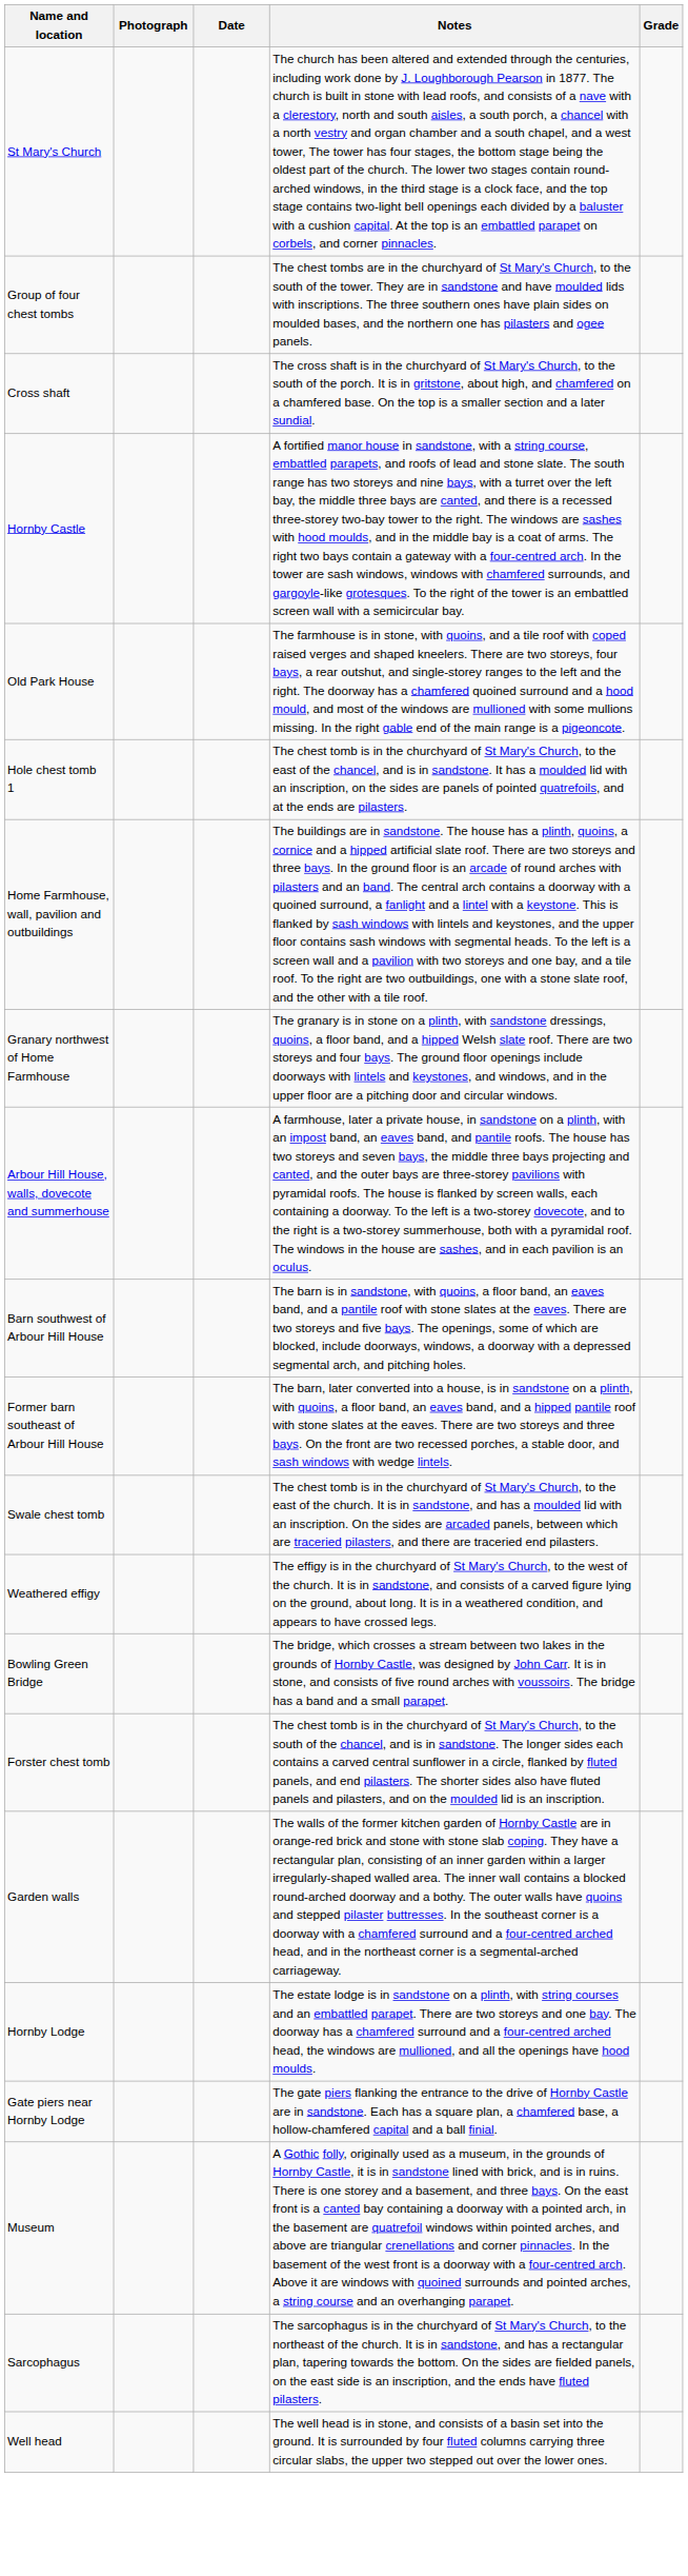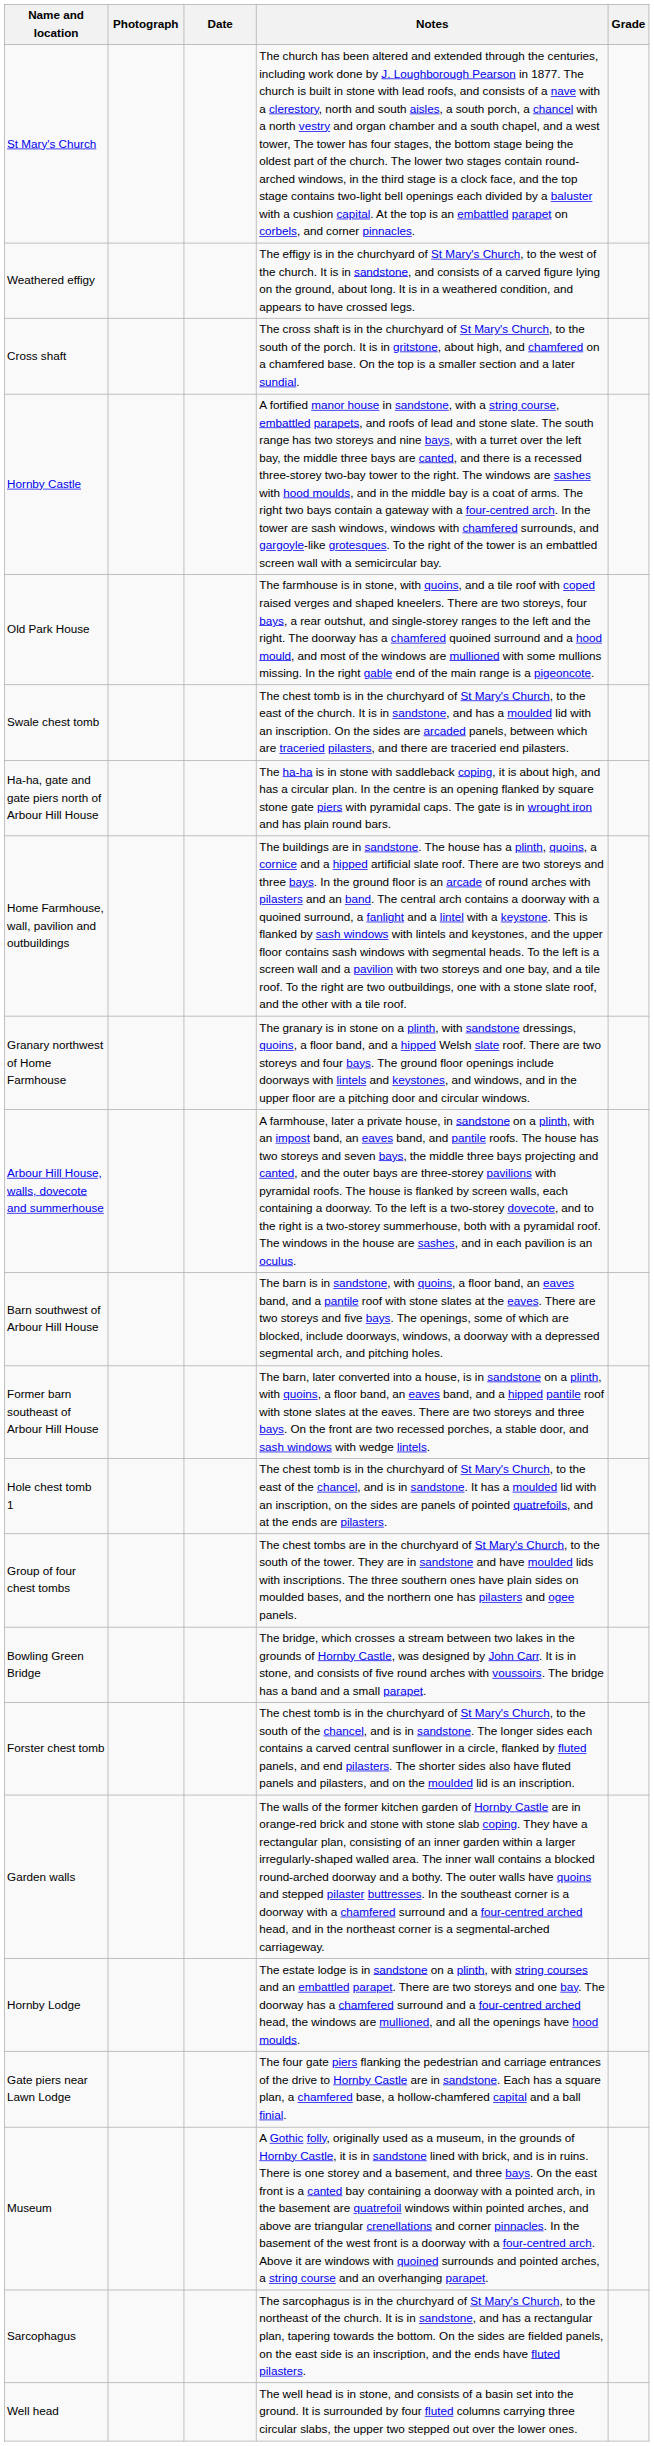rows swapped: Weathered effigy <-> Group of four chest tombs
rows swapped: Hole chest tomb 1 <-> Swale chest tomb
+ row: Ha-ha, gate and gate piers north of Arbour Hill House | The ha-ha is in stone with saddleback coping, it is about high, and has a circular plan. In the centre is an opening flanked by square stone gate piers with pyramidal caps. The gate is in wrought iron and has plain round bars.
- row: Gate piers near Hornby Lodge | The gate piers flanking the entrance to the drive of Hornby Castle are in sandstone. Each has a square plan, a chamfered base, a hollow-chamfered capital and a ball finial.
+ row: Gate piers near Lawn Lodge | The four gate piers flanking the pedestrian and carriage entrances of the drive to Hornby Castle are in sandstone. Each has a square plan, a chamfered base, a hollow-chamfered capital and a ball finial.
